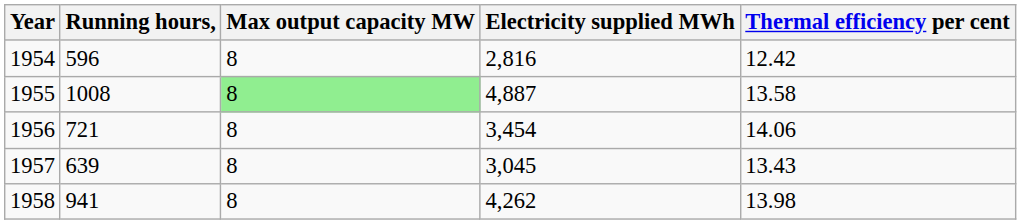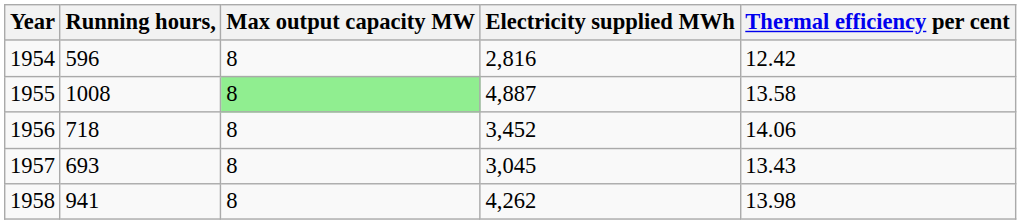1956 | Running hours,: 721 -> 718
1956 | Electricity supplied MWh: 3,454 -> 3,452
1957 | Running hours,: 639 -> 693
